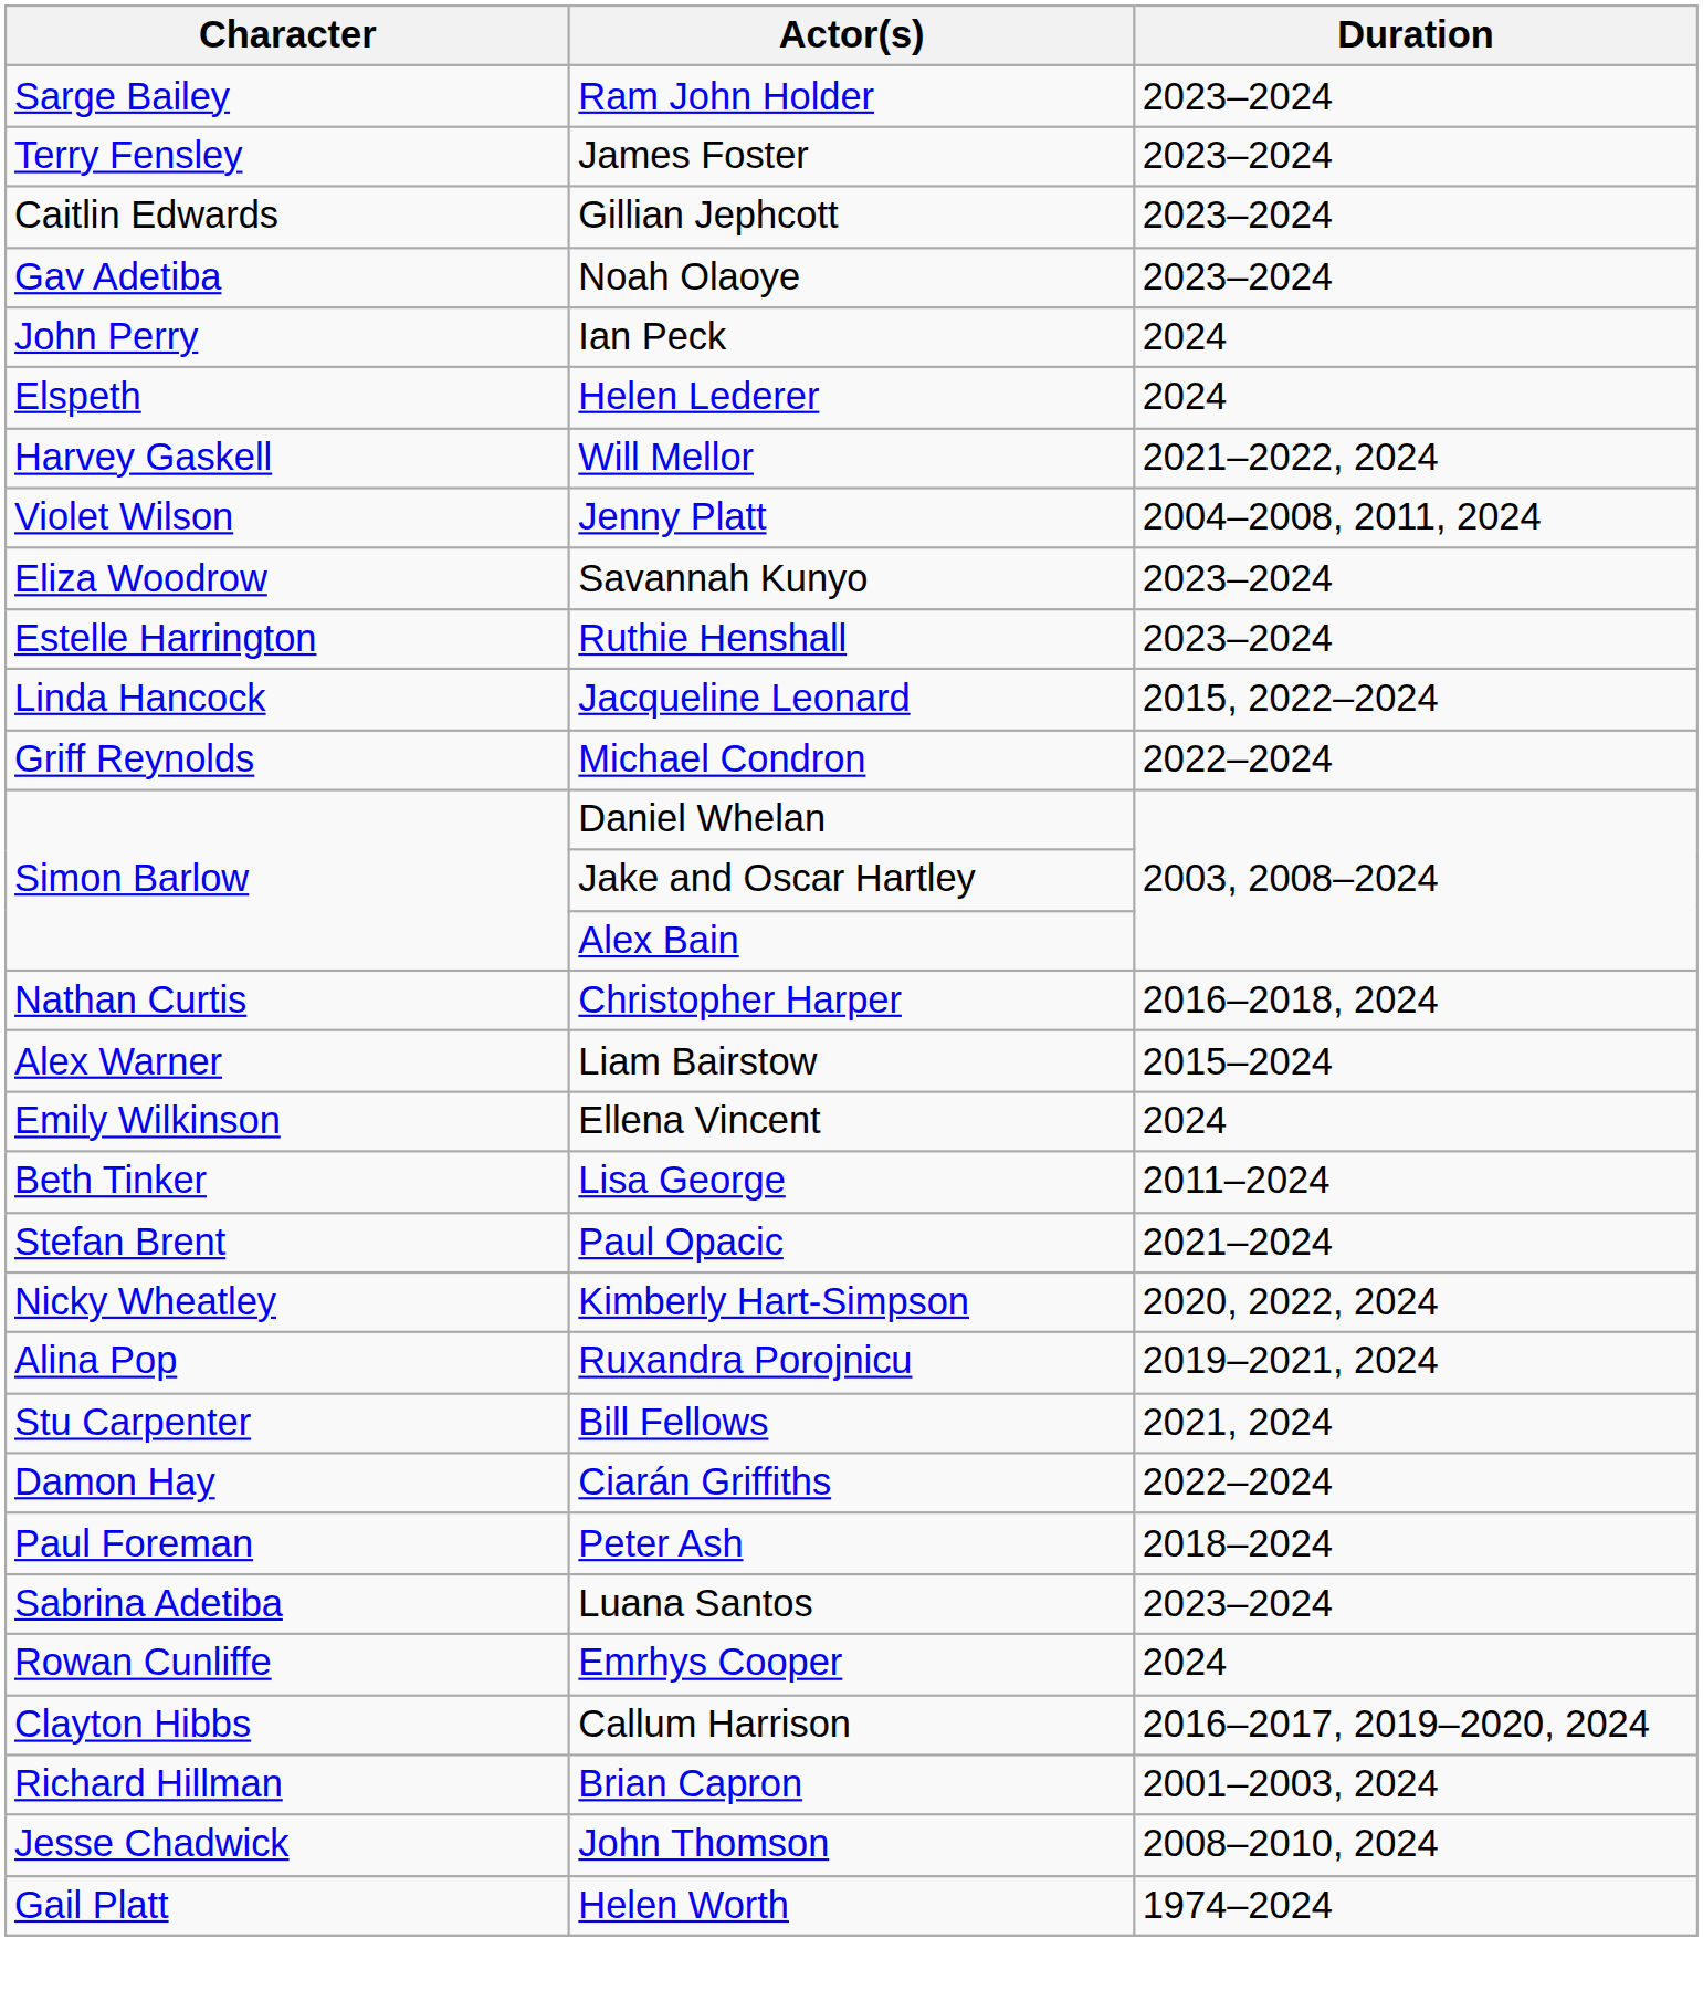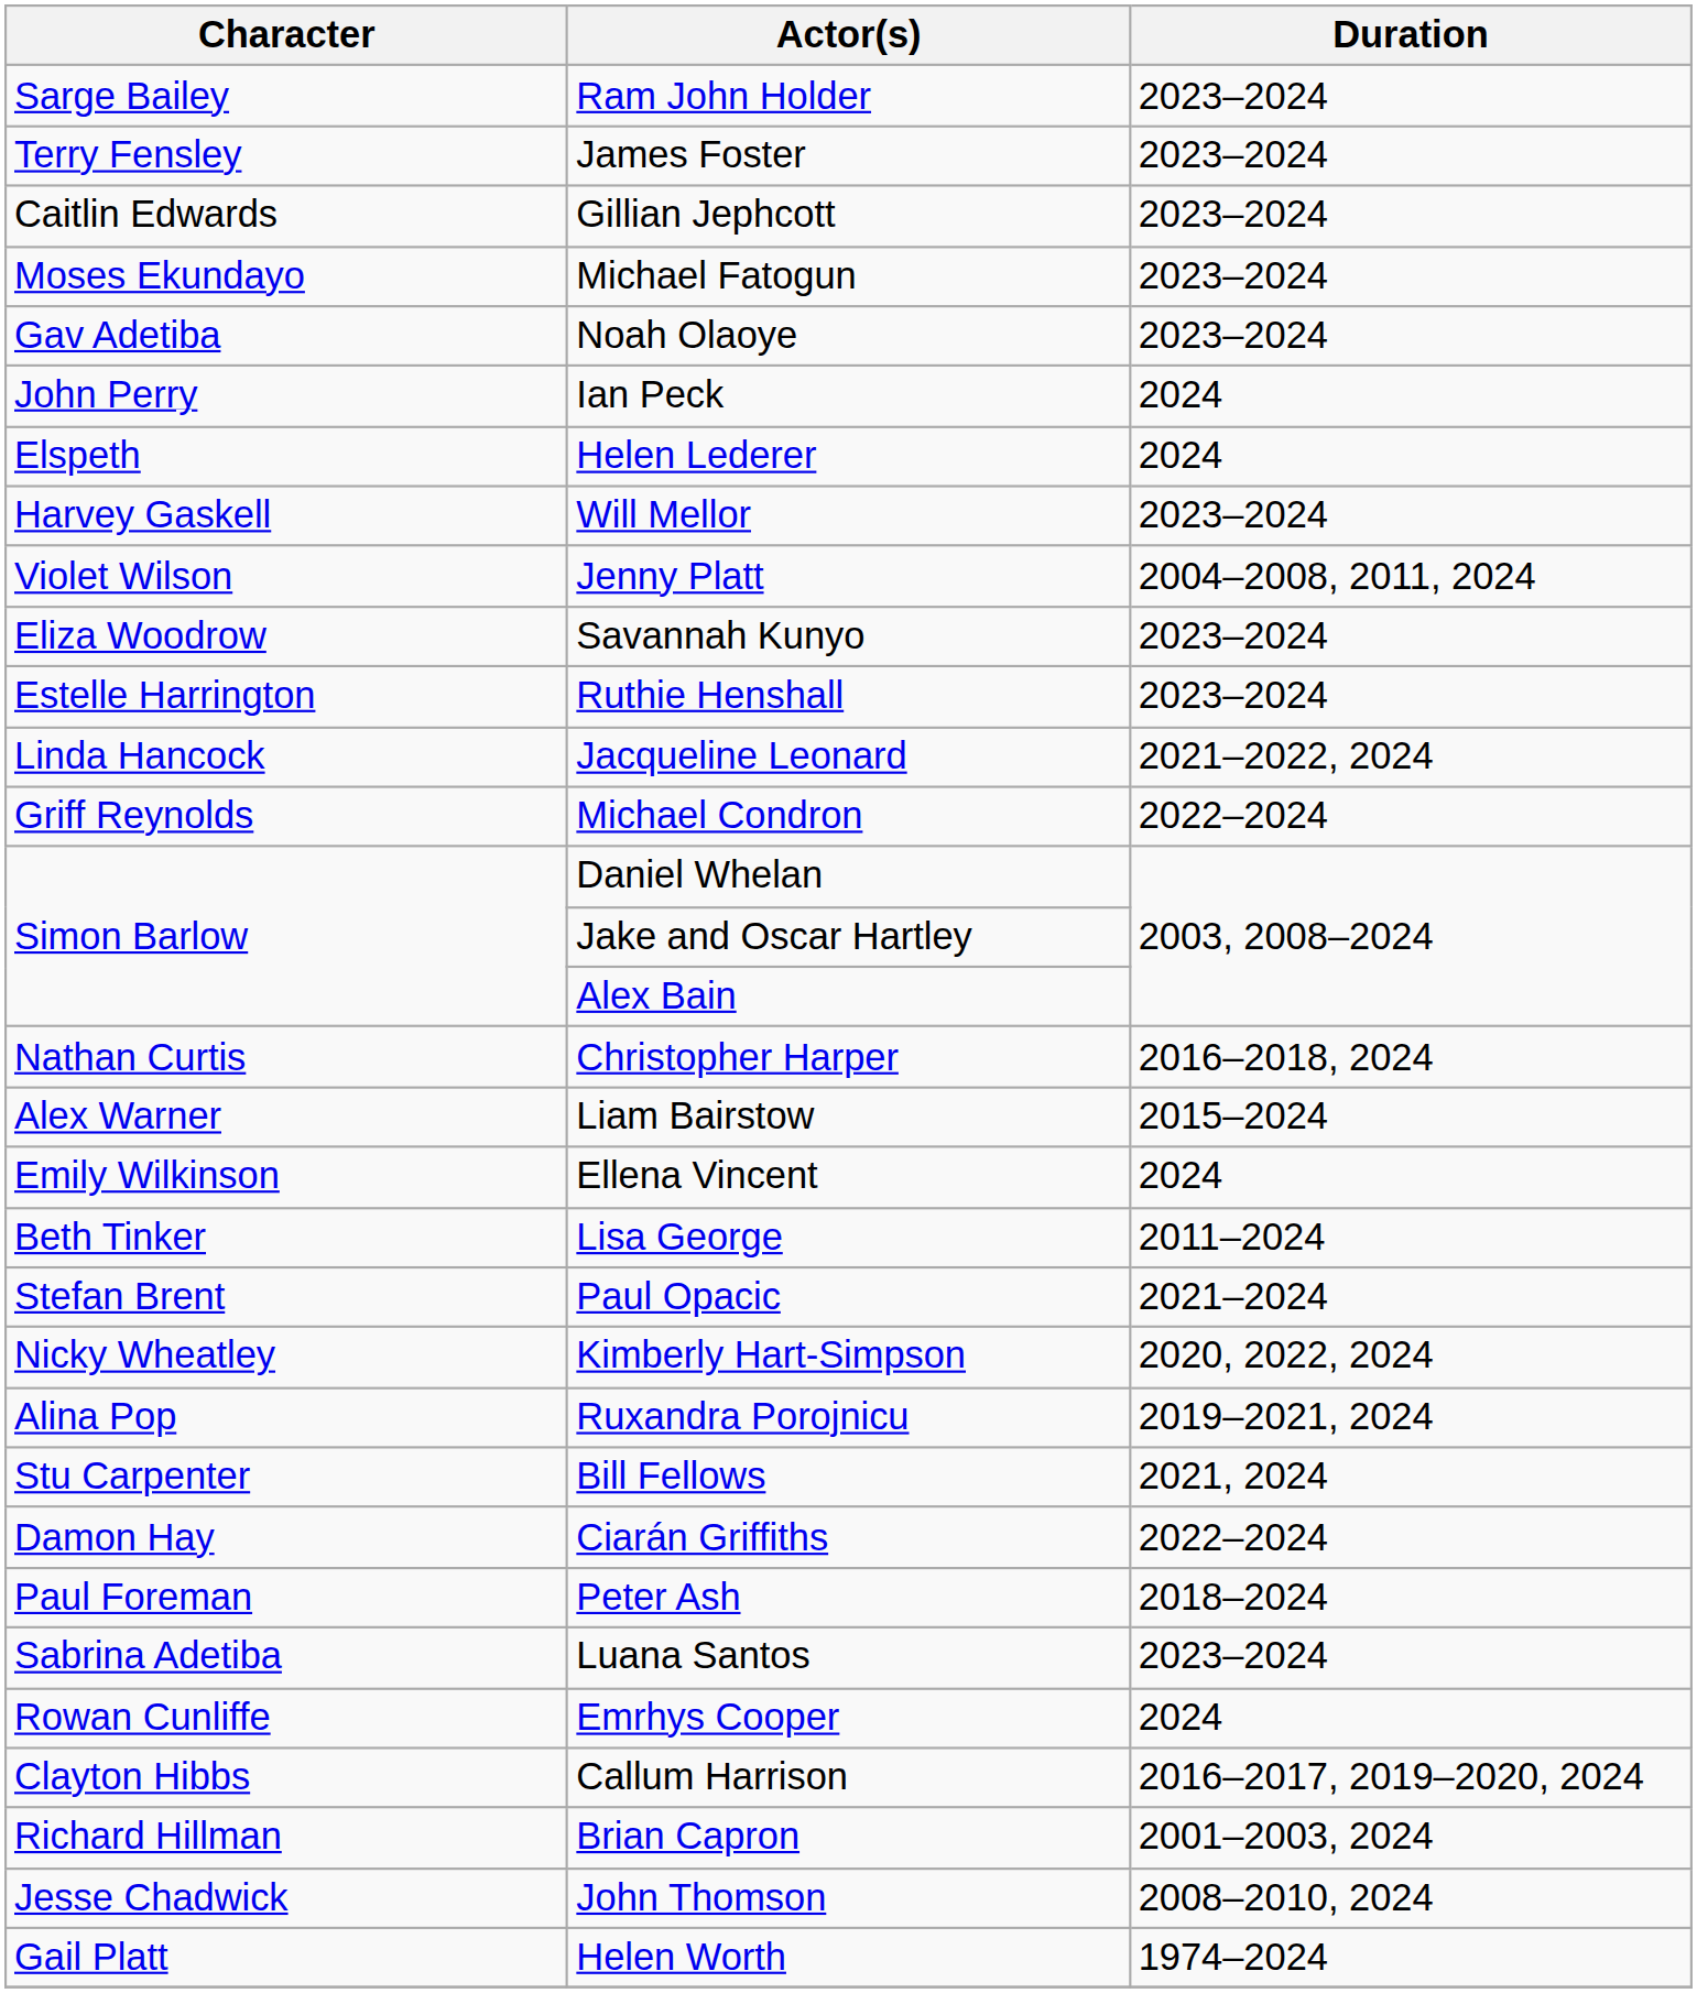+ row: Moses Ekundayo | Michael Fatogun | 2023–2024
Will Mellor | Duration: 2021–2022, 2024 -> 2023–2024
Jacqueline Leonard | Duration: 2015, 2022–2024 -> 2021–2022, 2024
